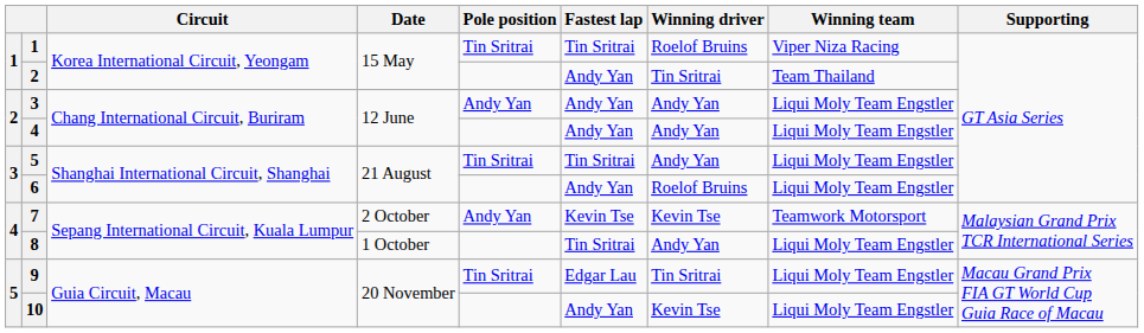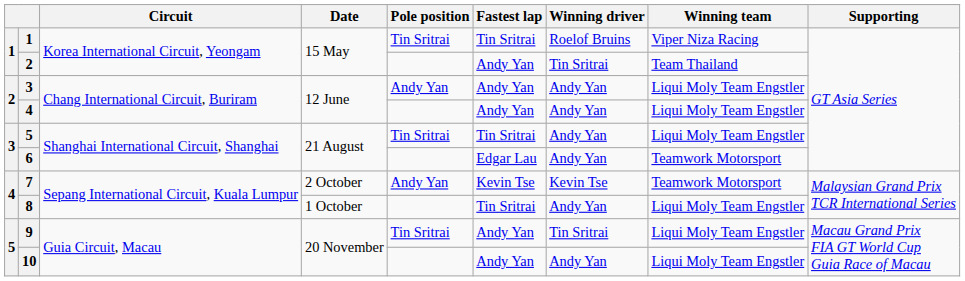6 | Fastest lap: Andy Yan -> Edgar Lau
6 | Winning driver: Roelof Bruins -> Andy Yan
6 | Winning team: Liqui Moly Team Engstler -> Teamwork Motorsport
9 | Fastest lap: Edgar Lau -> Andy Yan
10 | Winning driver: Kevin Tse -> Andy Yan
